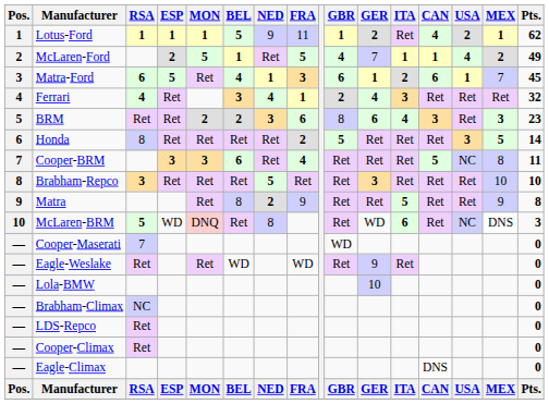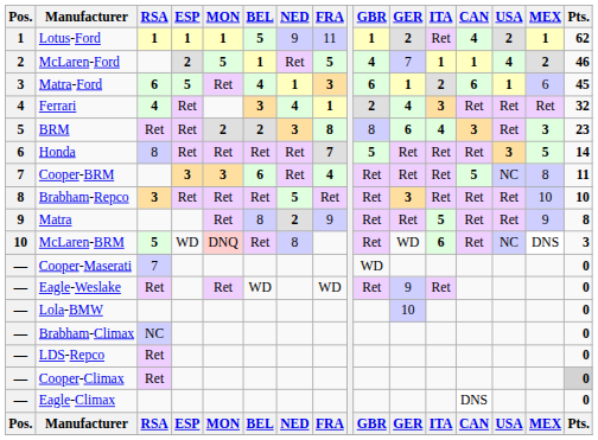McLaren-Ford | Pts.: 49 -> 46
Matra-Ford | MEX: 7 -> 6
BRM | FRA: 6 -> 8
Honda | FRA: 2 -> 7
Cooper-Climax | Pts.: no background -> lightgrey background
